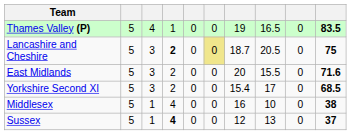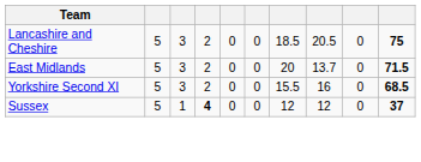- row: Thames Valley (P) | 5 | 4 | 1 | 0 | 0 | 19 | 16.5 | 0 | 83.5
Lancashire and Cheshire | column 4: bold -> normal
Lancashire and Cheshire | column 6: khaki background -> no background
Lancashire and Cheshire | column 7: 18.7 -> 18.5
East Midlands | column 8: 15.5 -> 13.7
East Midlands | column 10: 71.6 -> 71.5
Yorkshire Second XI | column 7: 15.4 -> 15.5
Yorkshire Second XI | column 8: 17 -> 16
- row: Middlesex | 5 | 1 | 4 | 0 | 0 | 16 | 10 | 0 | 38
Sussex | column 8: 13 -> 12
